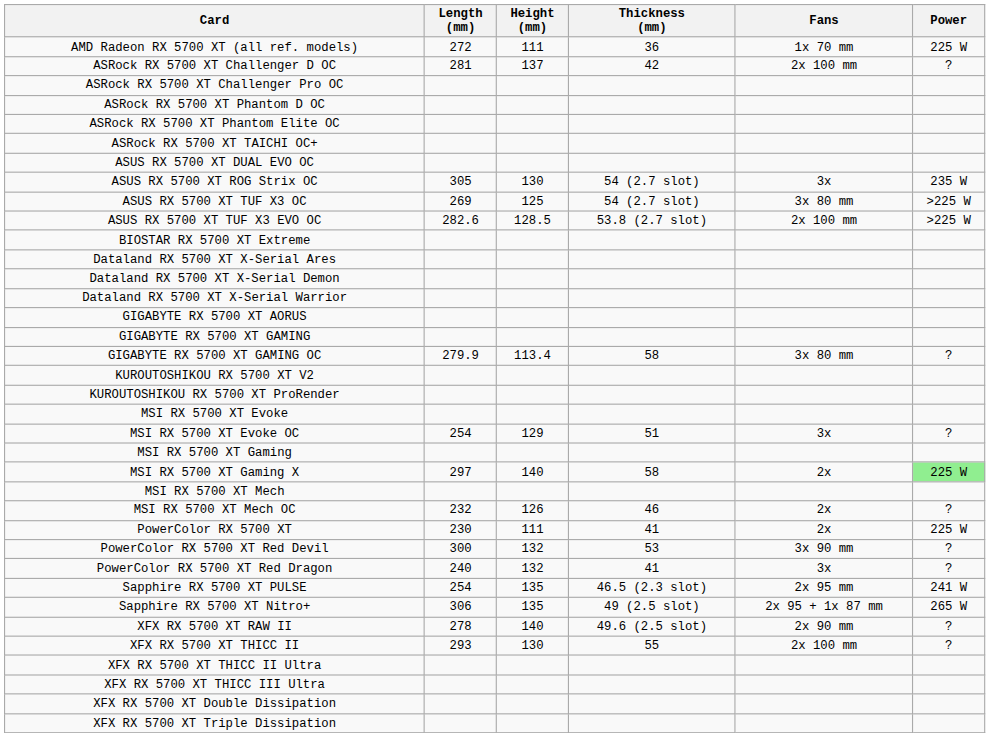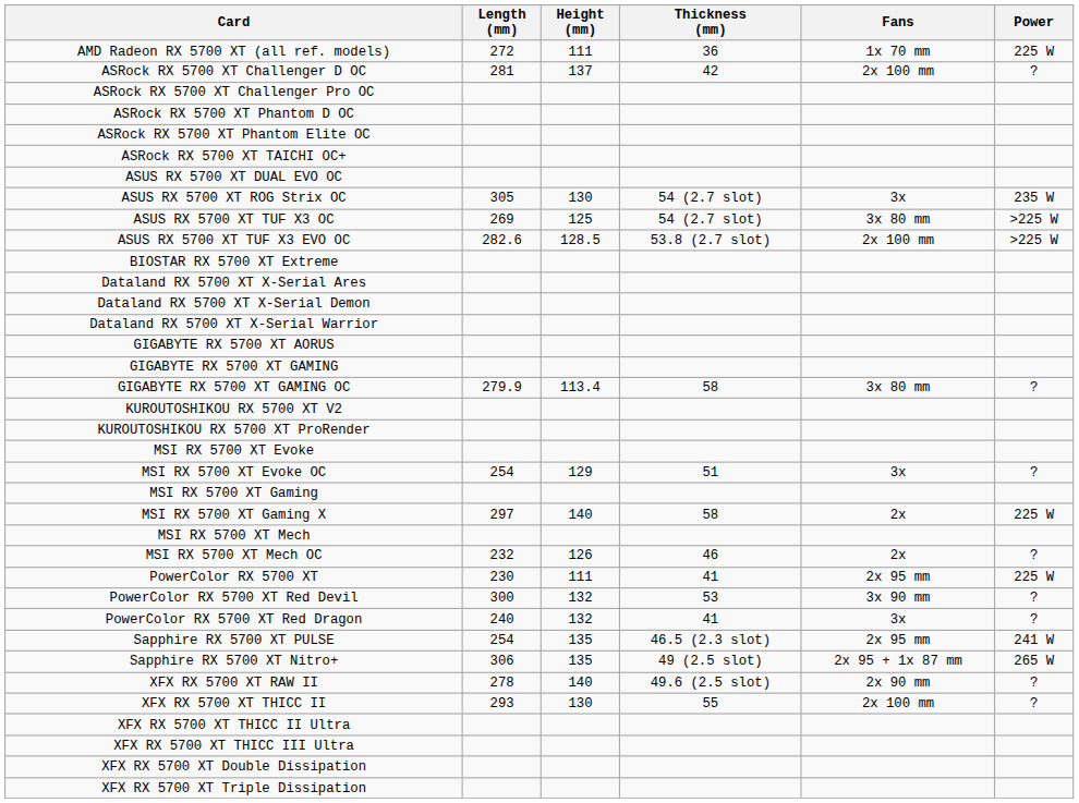MSI RX 5700 XT Gaming X | Power: lightgreen background -> no background
PowerColor RX 5700 XT | Fans: 2x -> 2x 95 mm
